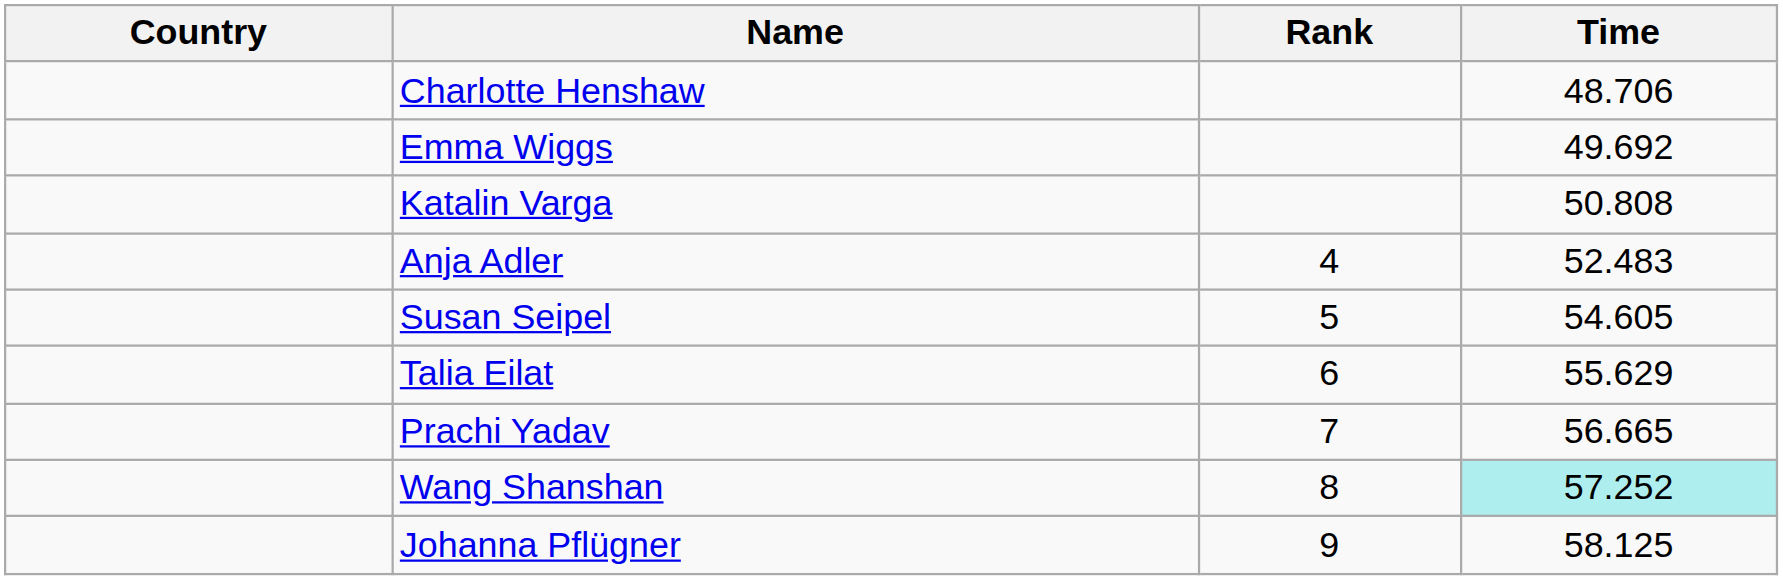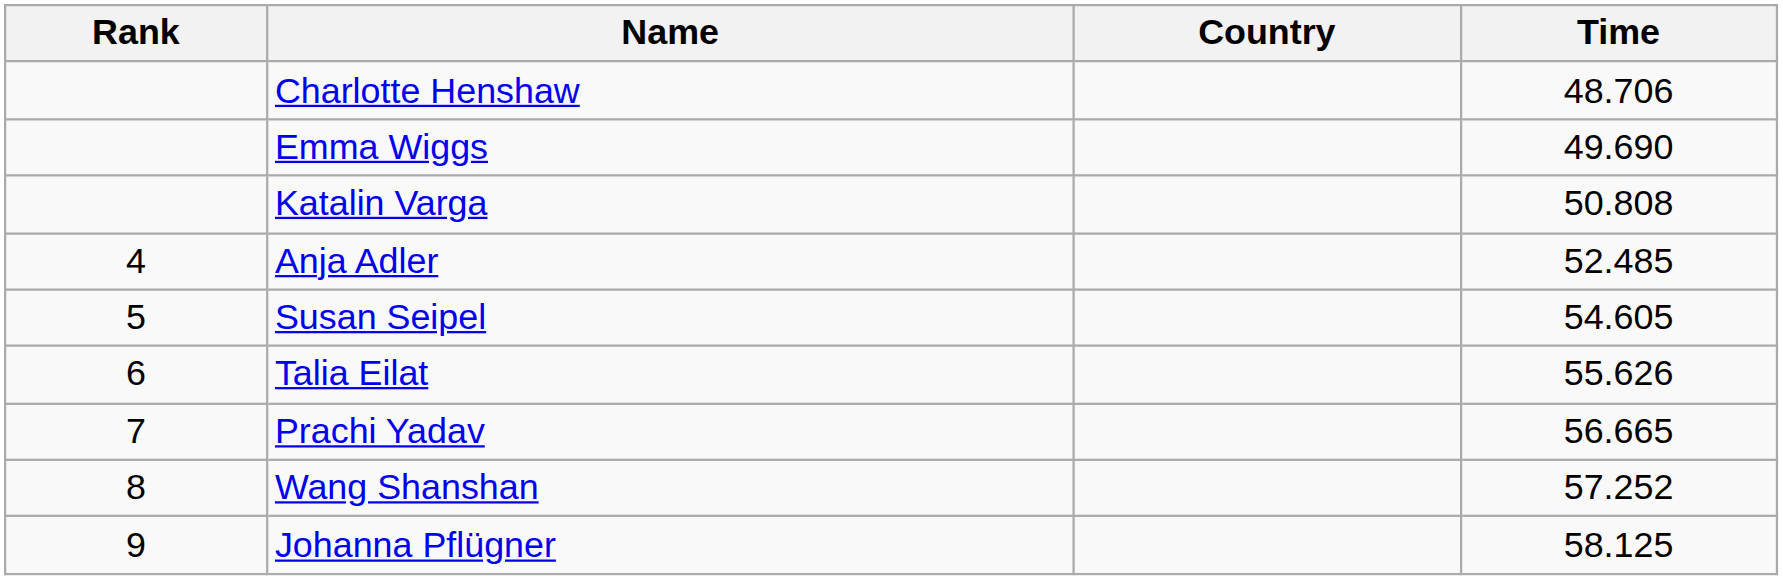columns swapped: Rank <-> Country
Emma Wiggs | Time: 49.692 -> 49.690
Anja Adler | Time: 52.483 -> 52.485
Talia Eilat | Time: 55.629 -> 55.626
Wang Shanshan | Time: paleturquoise background -> no background
